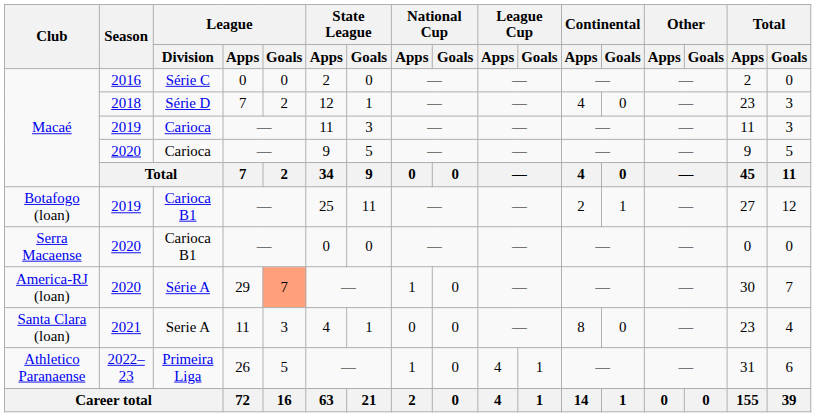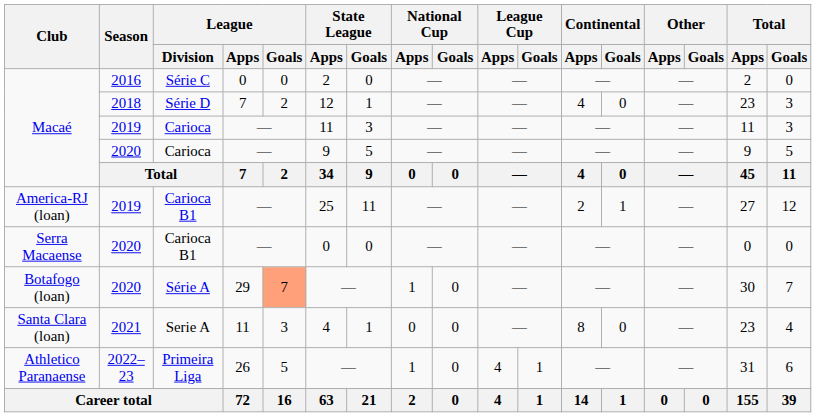2019 / Carioca B1 | Club: Botafogo (loan) -> America-RJ (loan)
Série A | Club: America-RJ (loan) -> Botafogo (loan)
